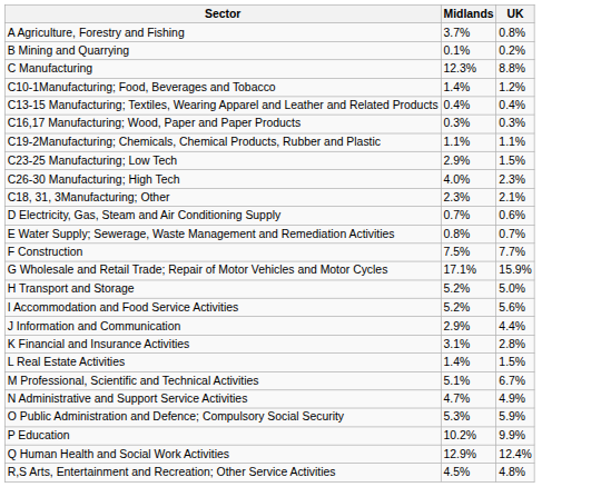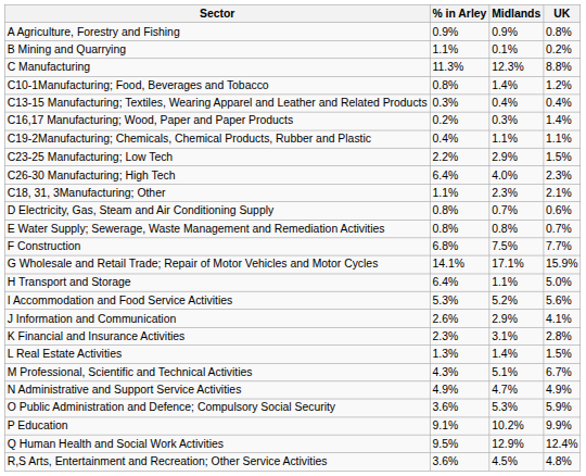+ column: % in Arley | 0.9% | 1.1% | 11.3% | 0.8% | 0.3% | 0.2% | 0.4% | 2.2% | 6.4% | 1.1% | 0.8% | 0.8% | 6.8% | 14.1% | 6.4% | 5.3% | 2.6% | 2.3% | 1.3% | 4.3% | 4.9% | 3.6% | 9.1% | 9.5% | 3.6%
A Agriculture, Forestry and Fishing | Midlands: 3.7% -> 0.9%
C16,17 Manufacturing; Wood, Paper and Paper Products | UK: 0.3% -> 1.4%
H Transport and Storage | Midlands: 5.2% -> 1.1%
J Information and Communication | UK: 4.4% -> 4.1%
